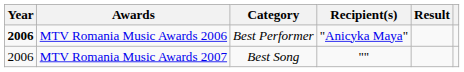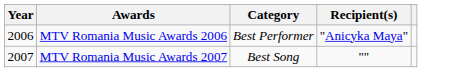- column: Result
MTV Romania Music Awards 2006 | Year: bold -> normal
MTV Romania Music Awards 2007 | Year: 2006 -> 2007
